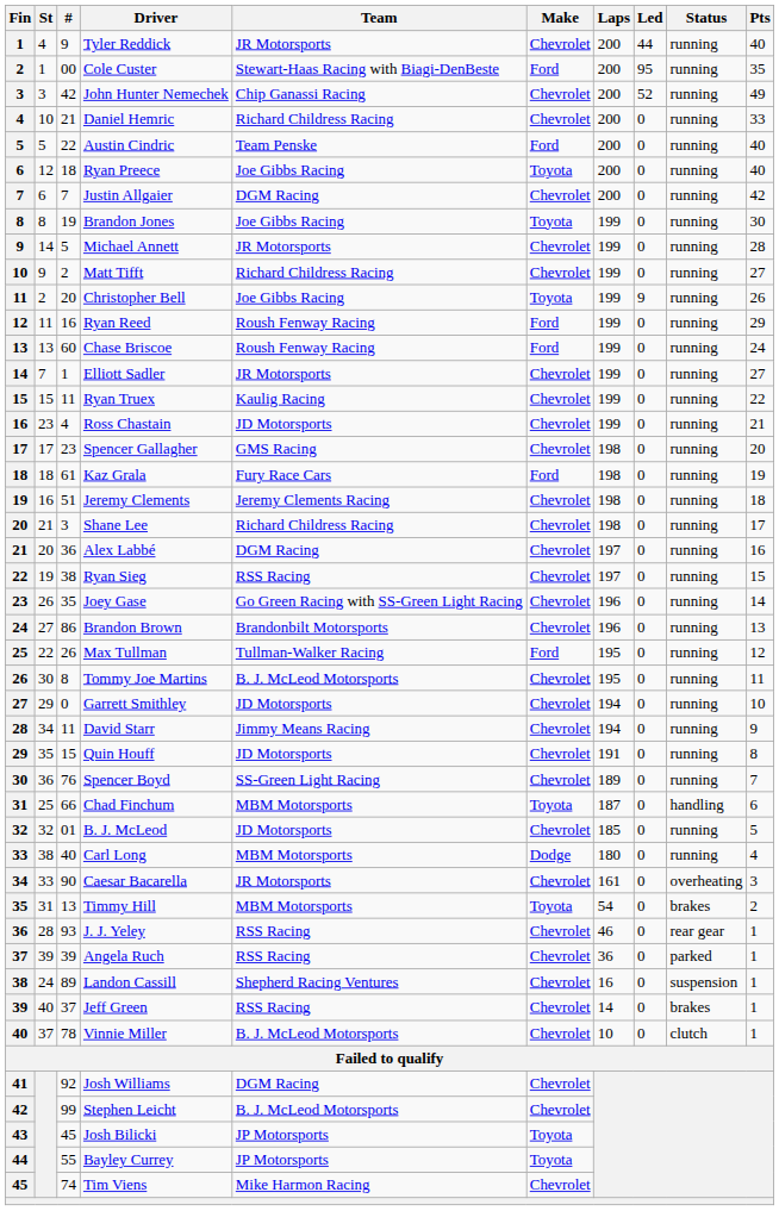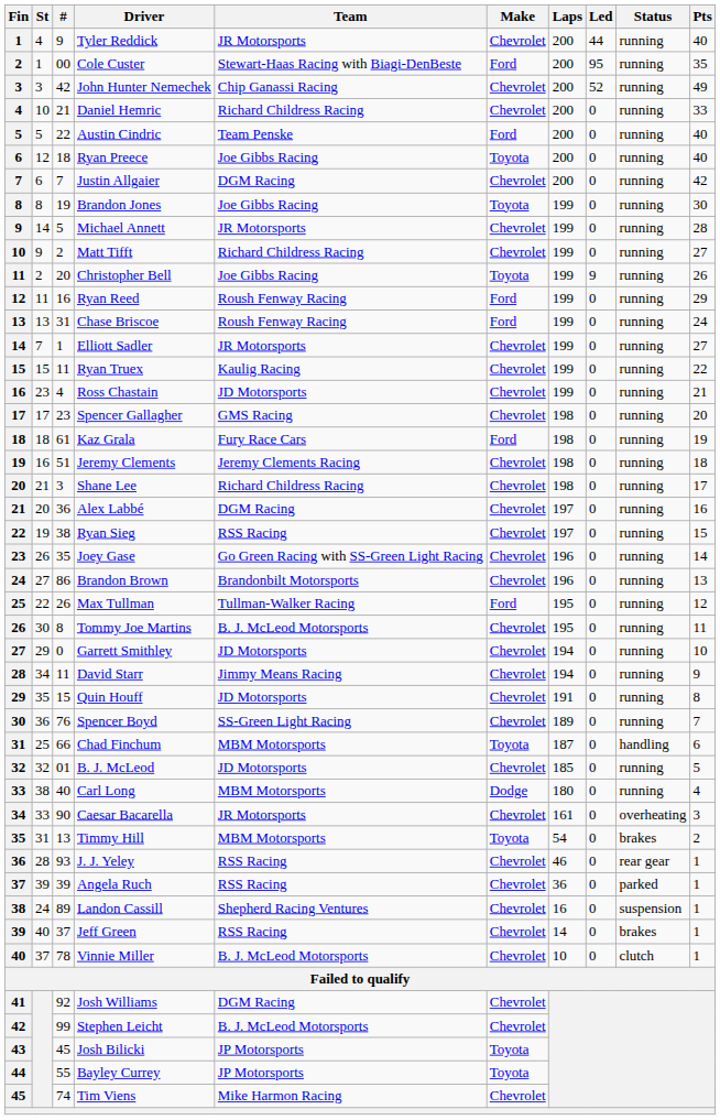Chase Briscoe | #: 60 -> 31
